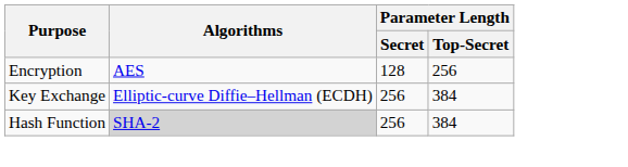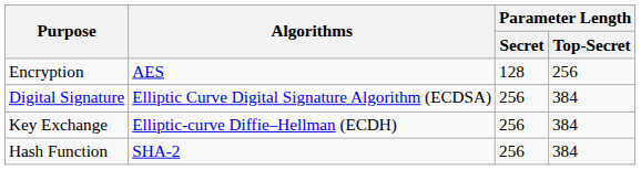+ row: Digital Signature | Elliptic Curve Digital Signature Algorithm (ECDSA) | 256 | 384
Hash Function | Algorithms: lightgrey background -> no background
